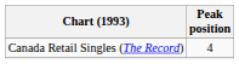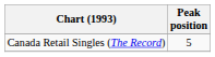Canada Retail Singles (The Record) | Peak position: 4 -> 5
